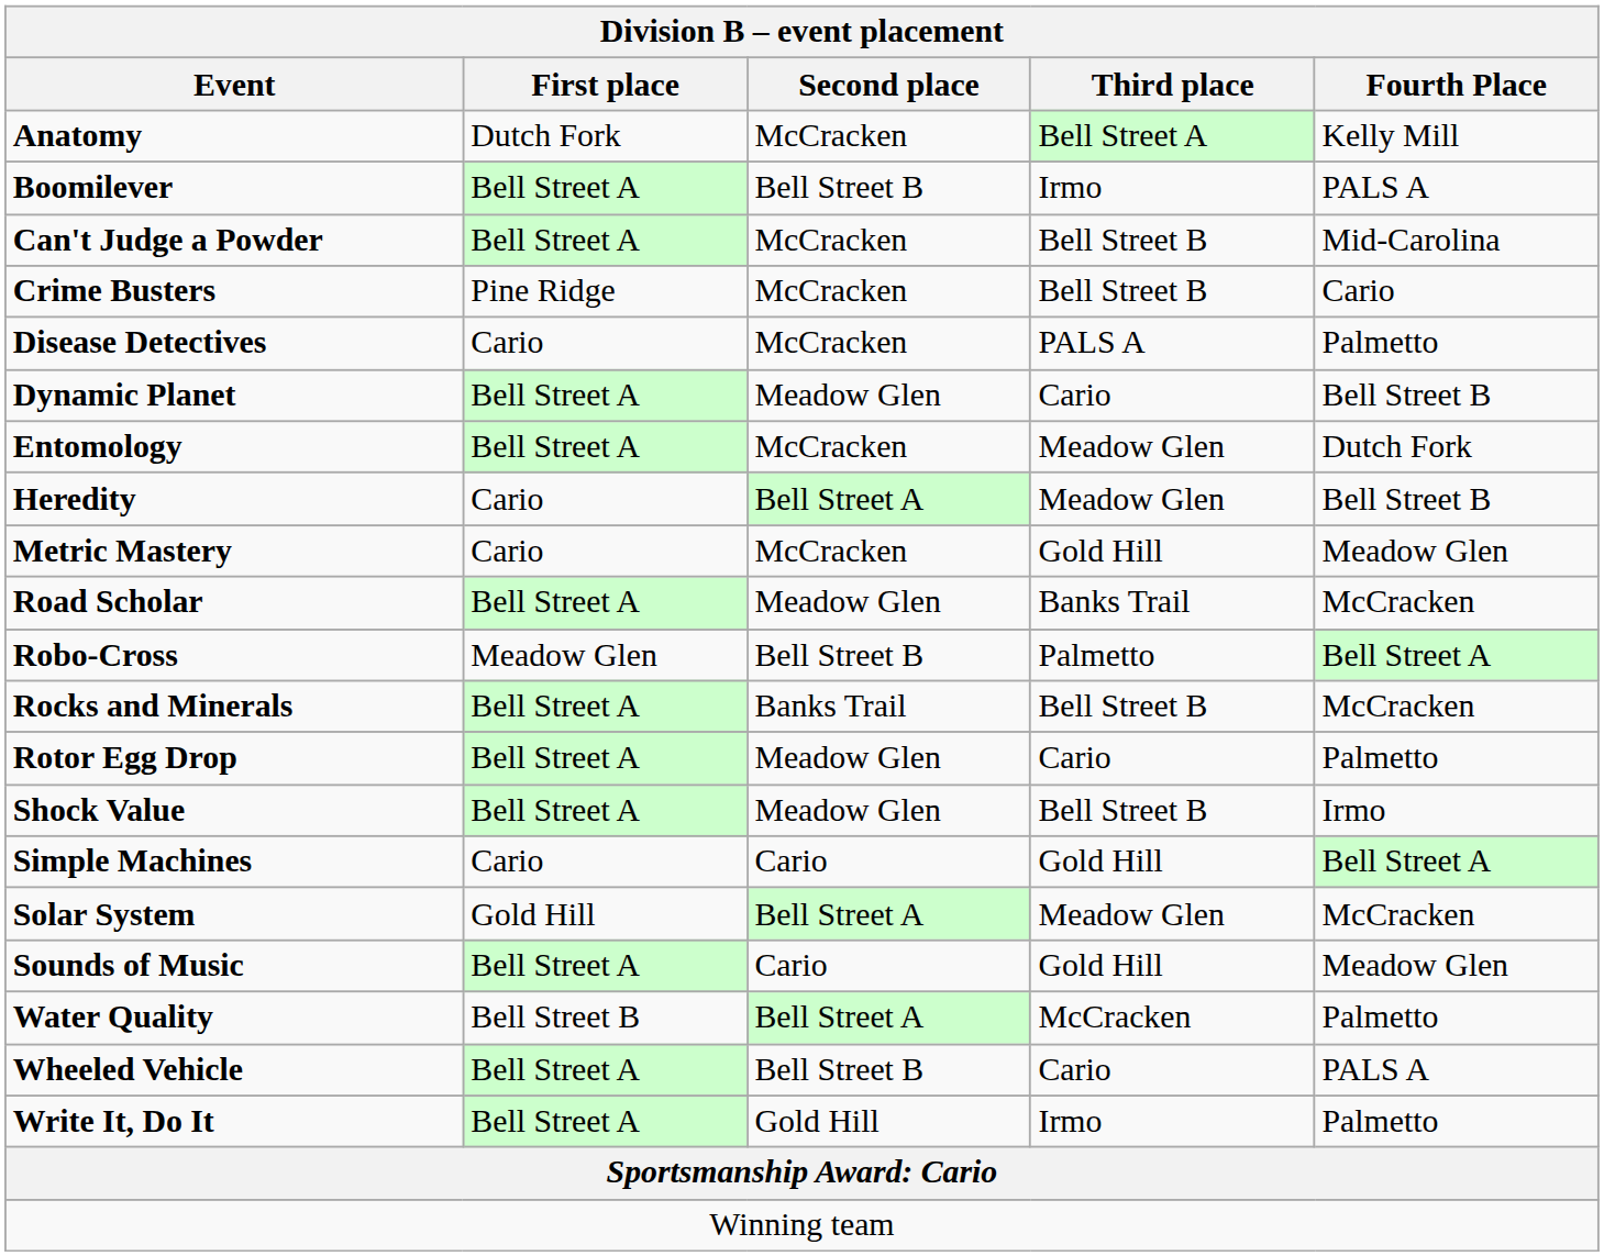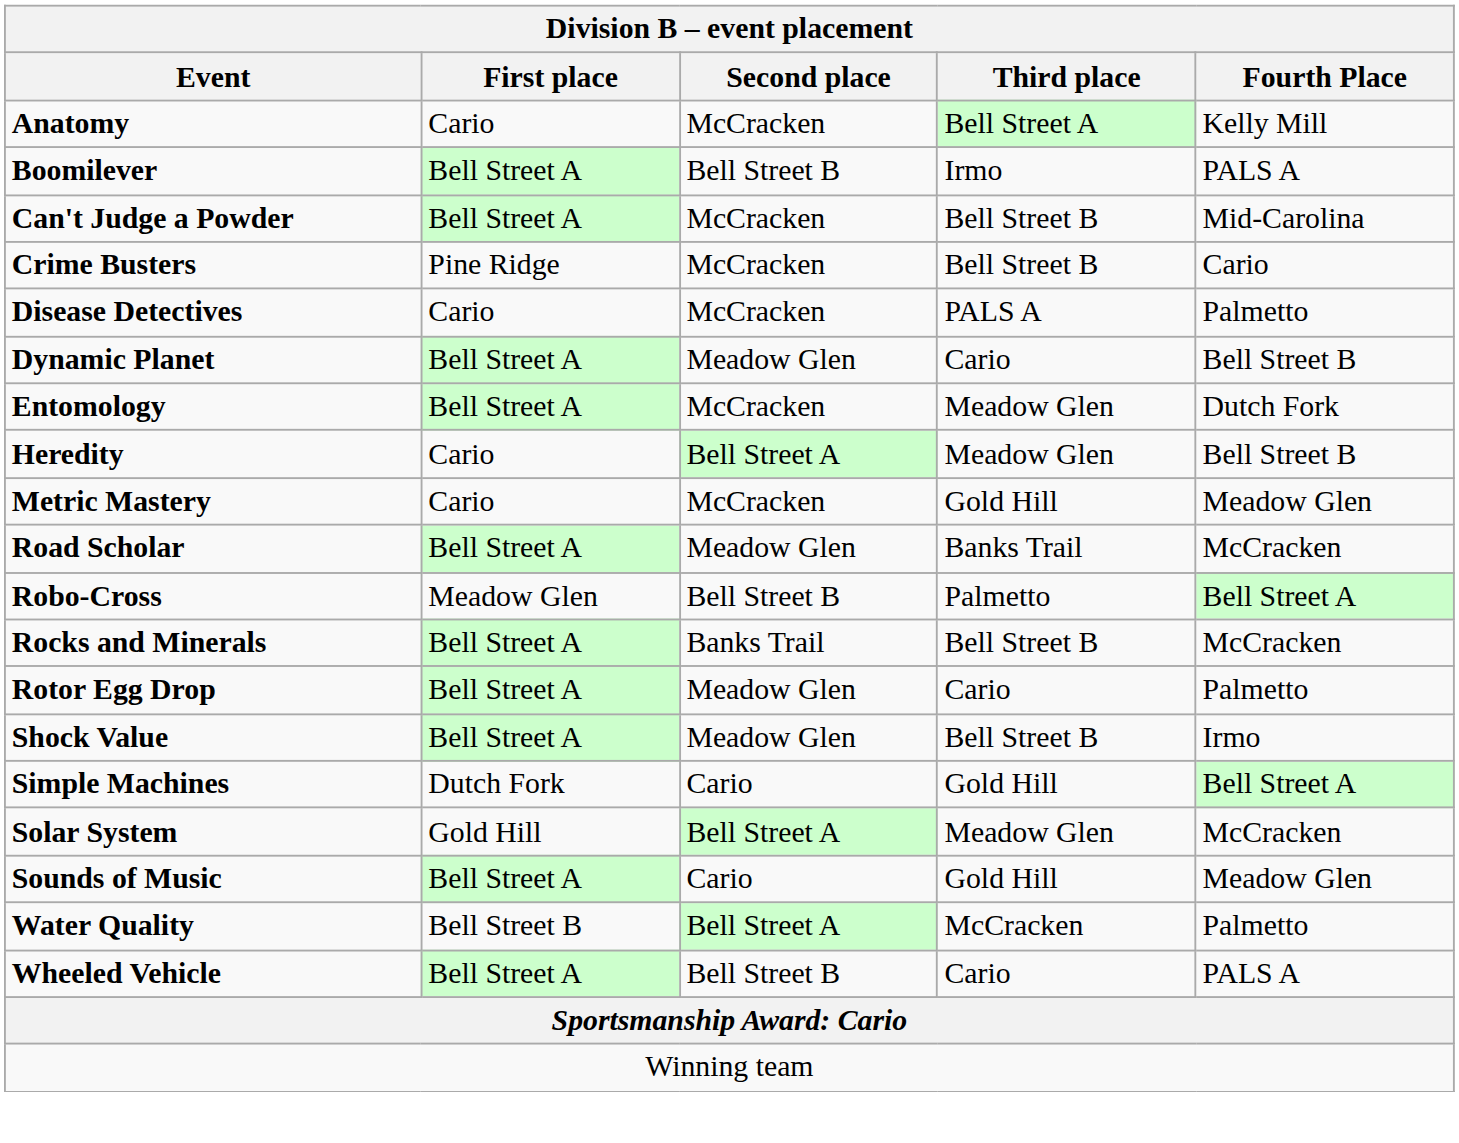Anatomy | First place: Dutch Fork -> Cario
Simple Machines | First place: Cario -> Dutch Fork
- row: Write It, Do It | Bell Street A | Gold Hill | Irmo | Palmetto
